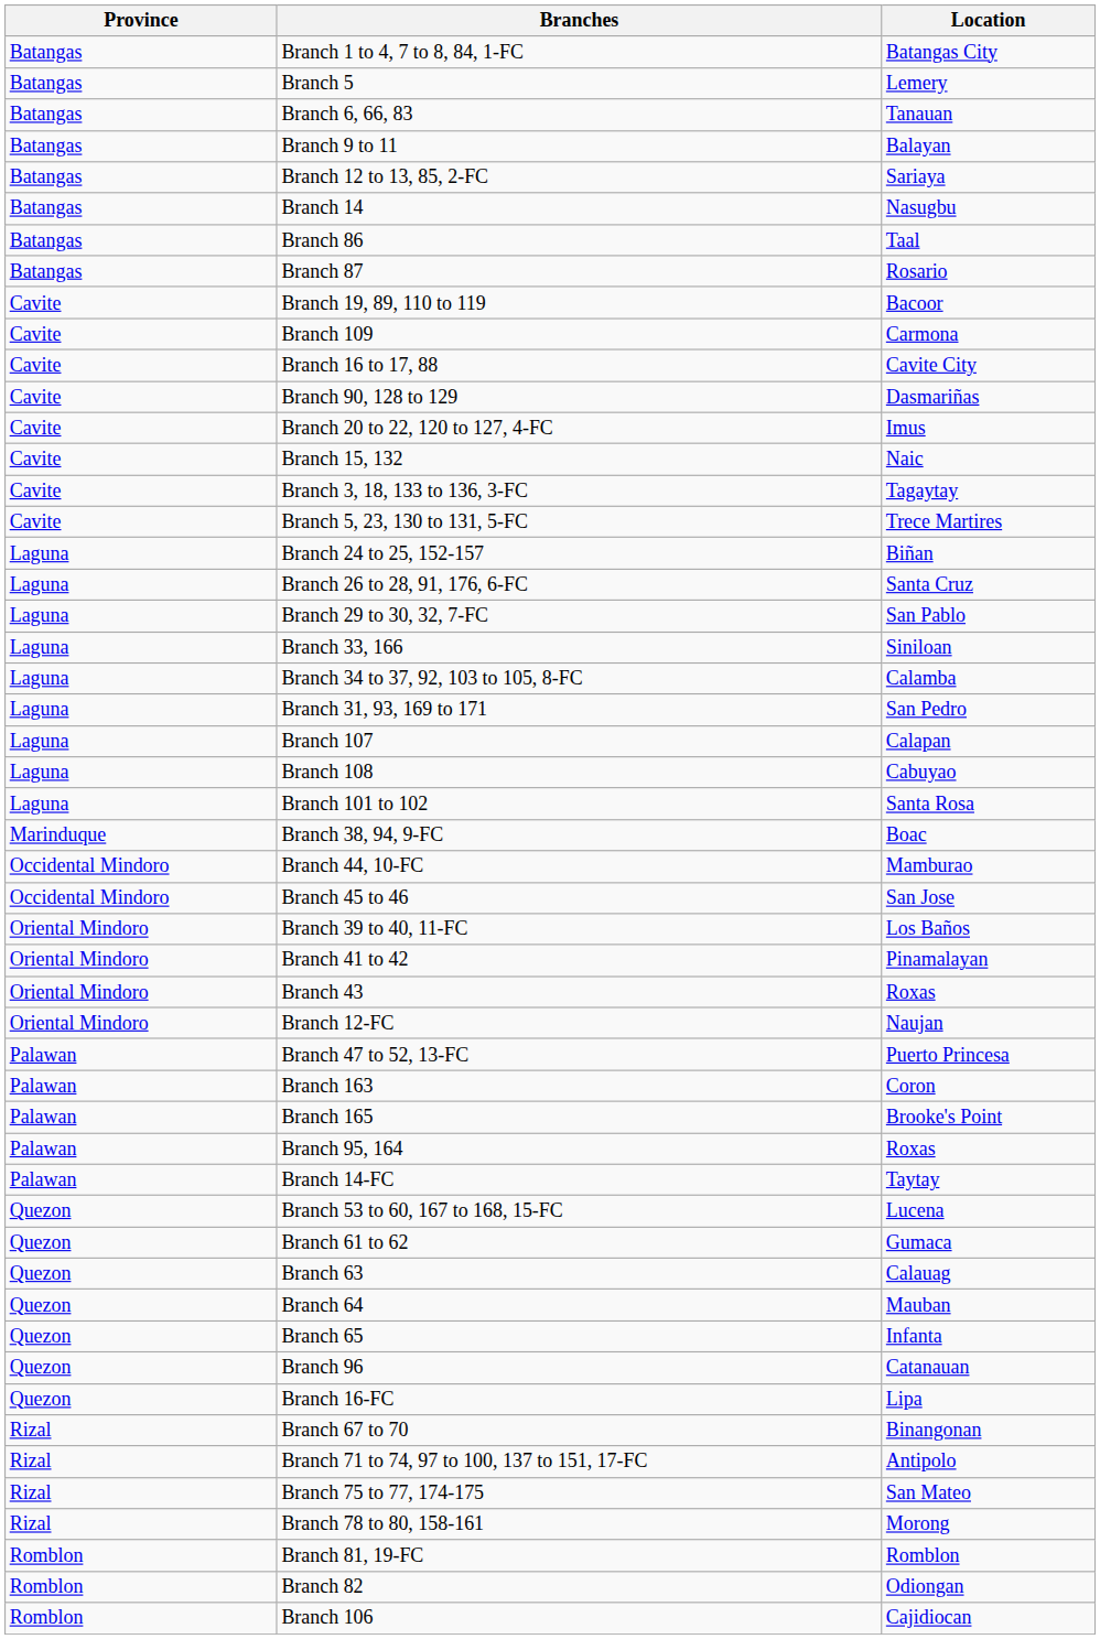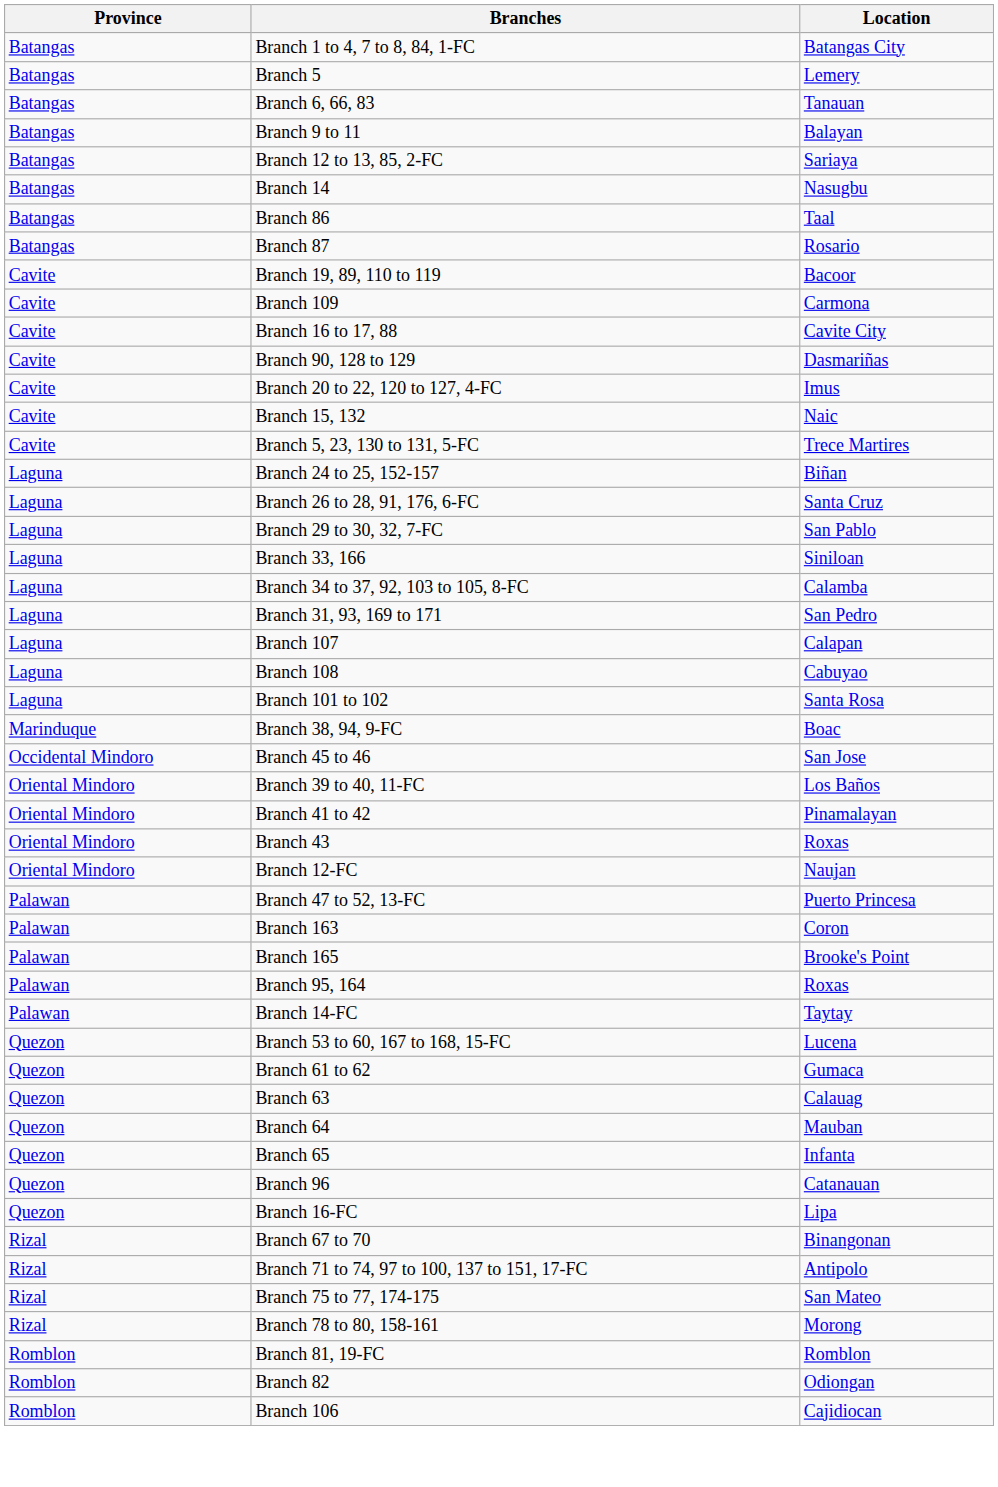- row: Cavite | Branch 3, 18, 133 to 136, 3-FC | Tagaytay
- row: Occidental Mindoro | Branch 44, 10-FC | Mamburao
